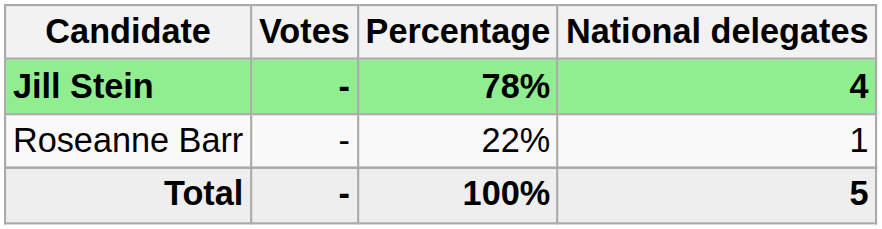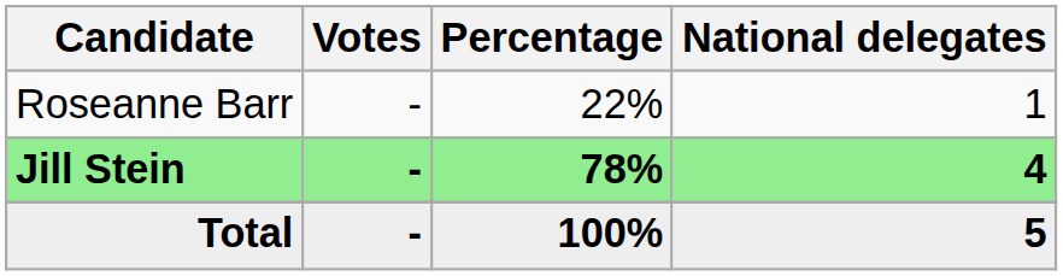rows swapped: Jill Stein <-> Roseanne Barr
